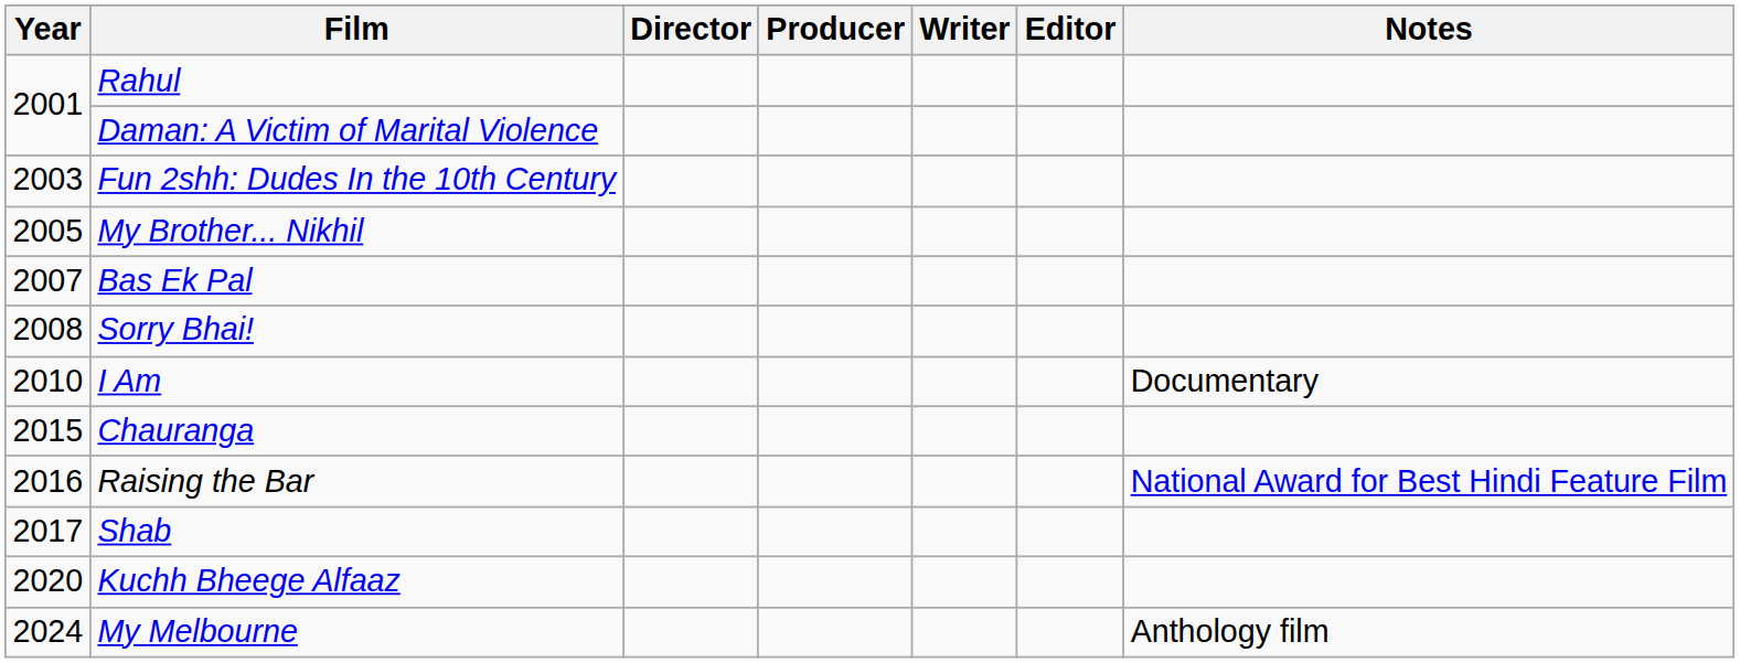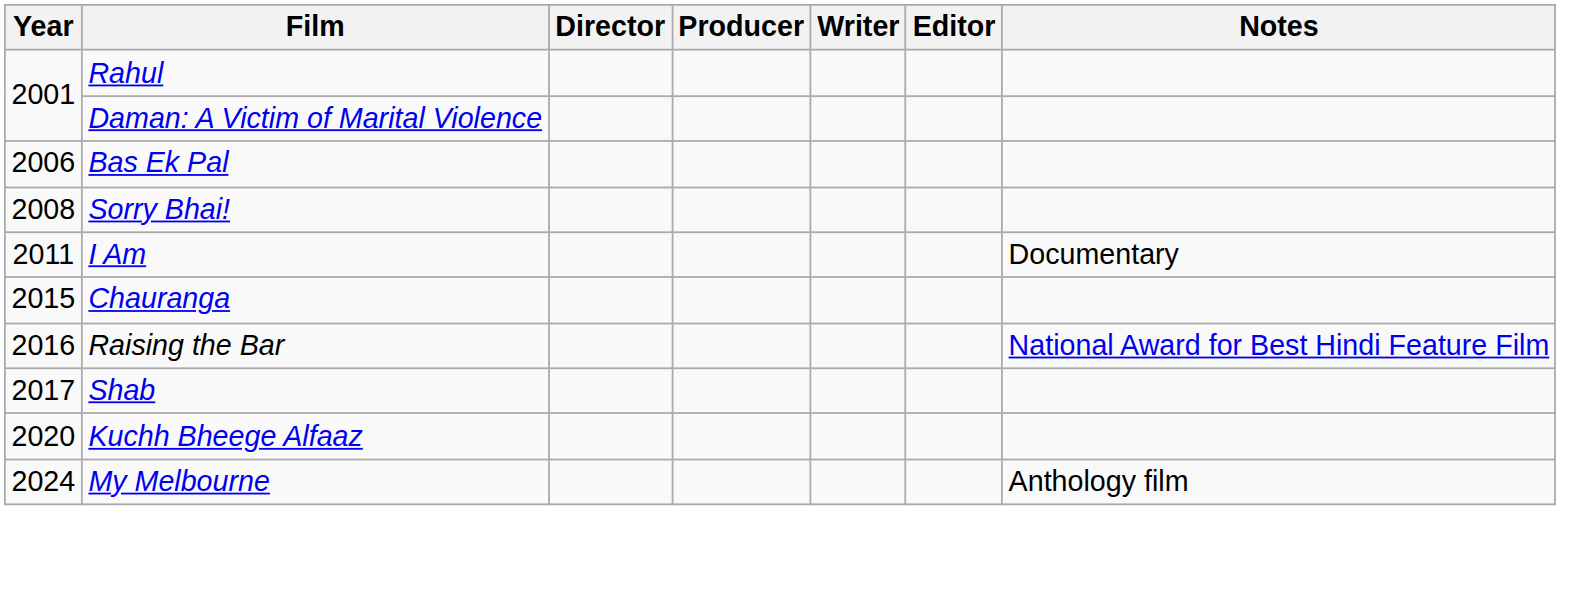- row: 2003 | Fun 2shh: Dudes In the 10th Century
- row: 2005 | My Brother... Nikhil
Bas Ek Pal | Year: 2007 -> 2006
I Am | Year: 2010 -> 2011
